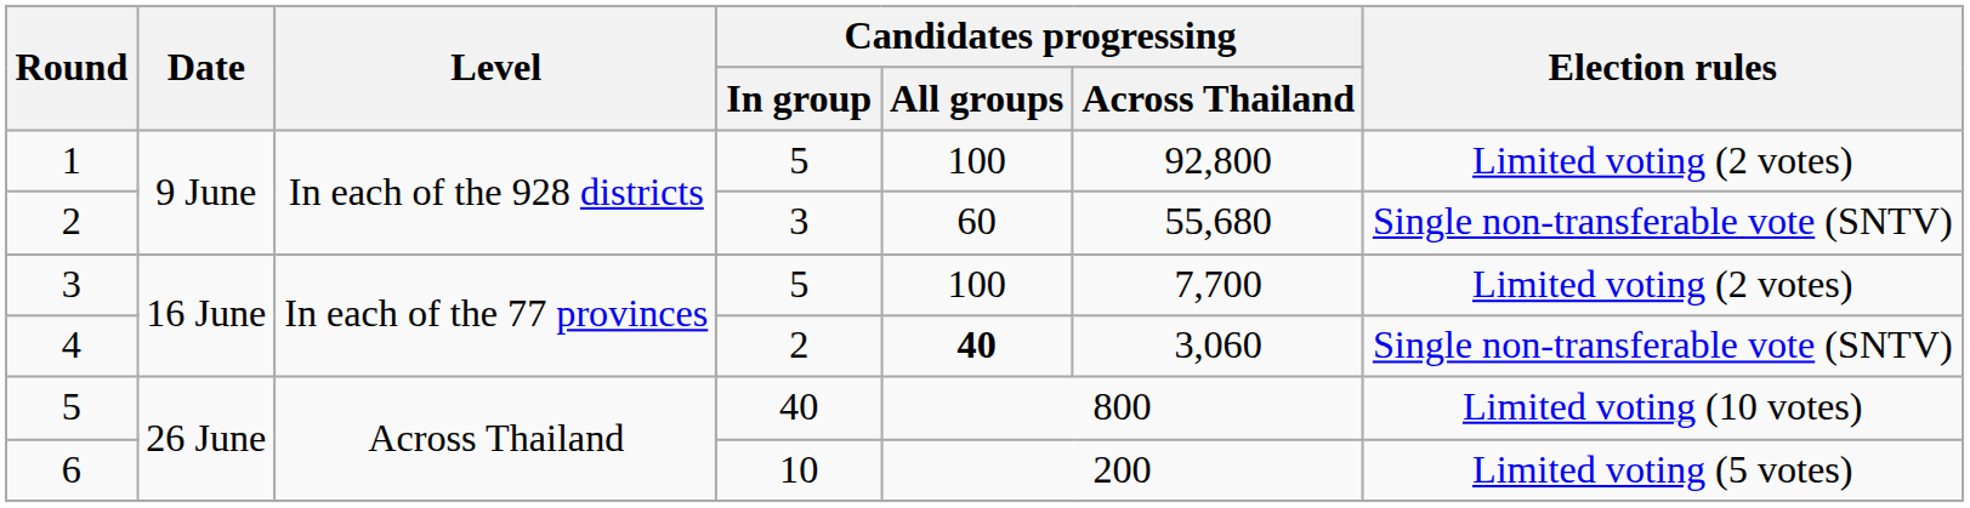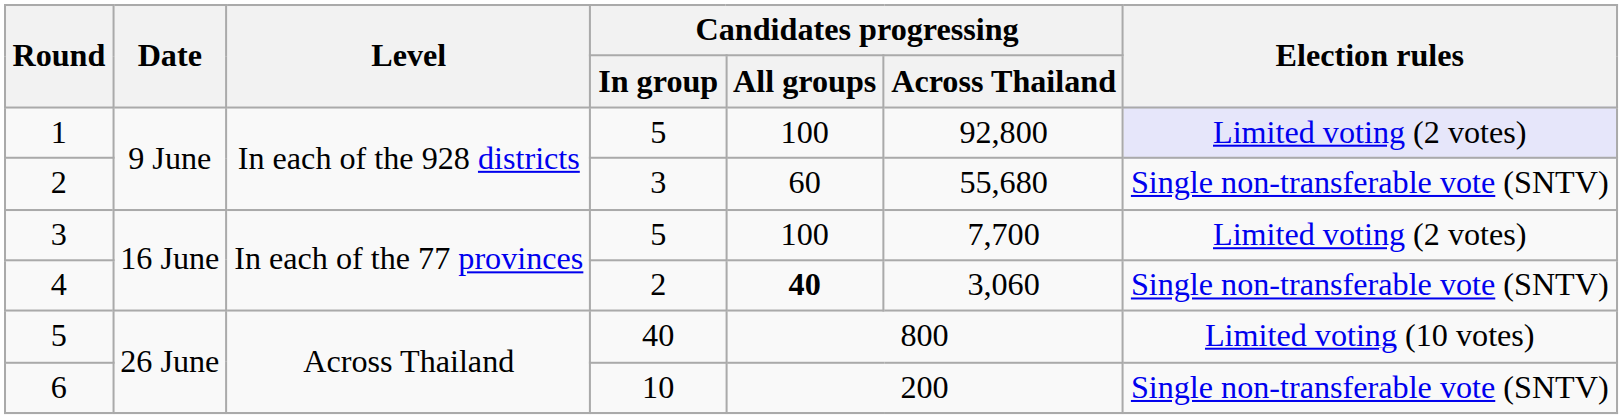1 | Election rules: no background -> lavender background
6 | Election rules: Limited voting (5 votes) -> Single non-transferable vote (SNTV)
